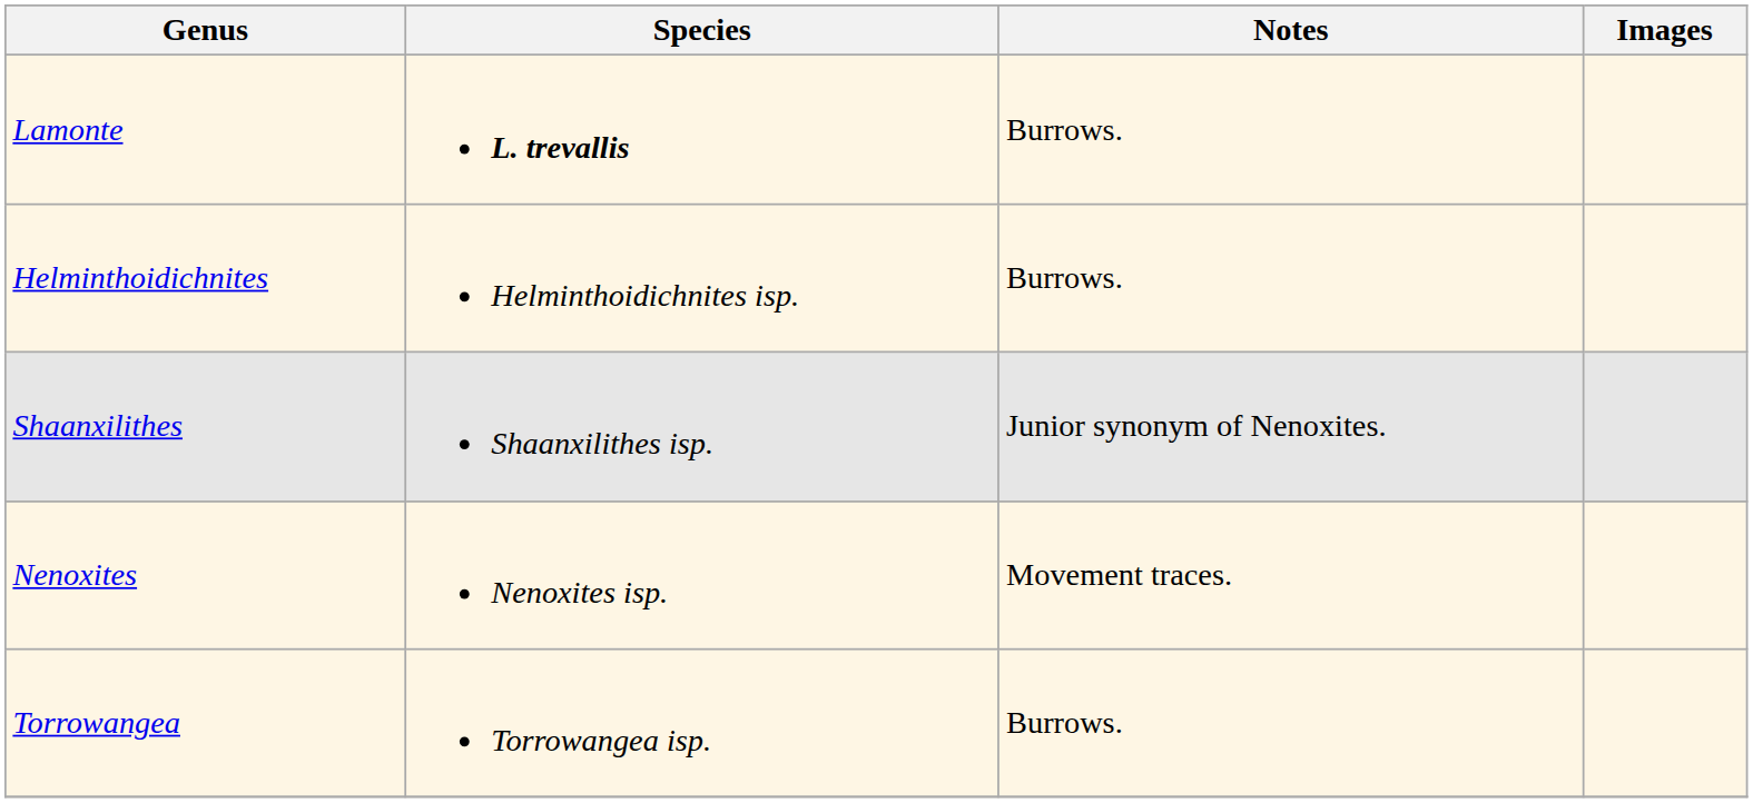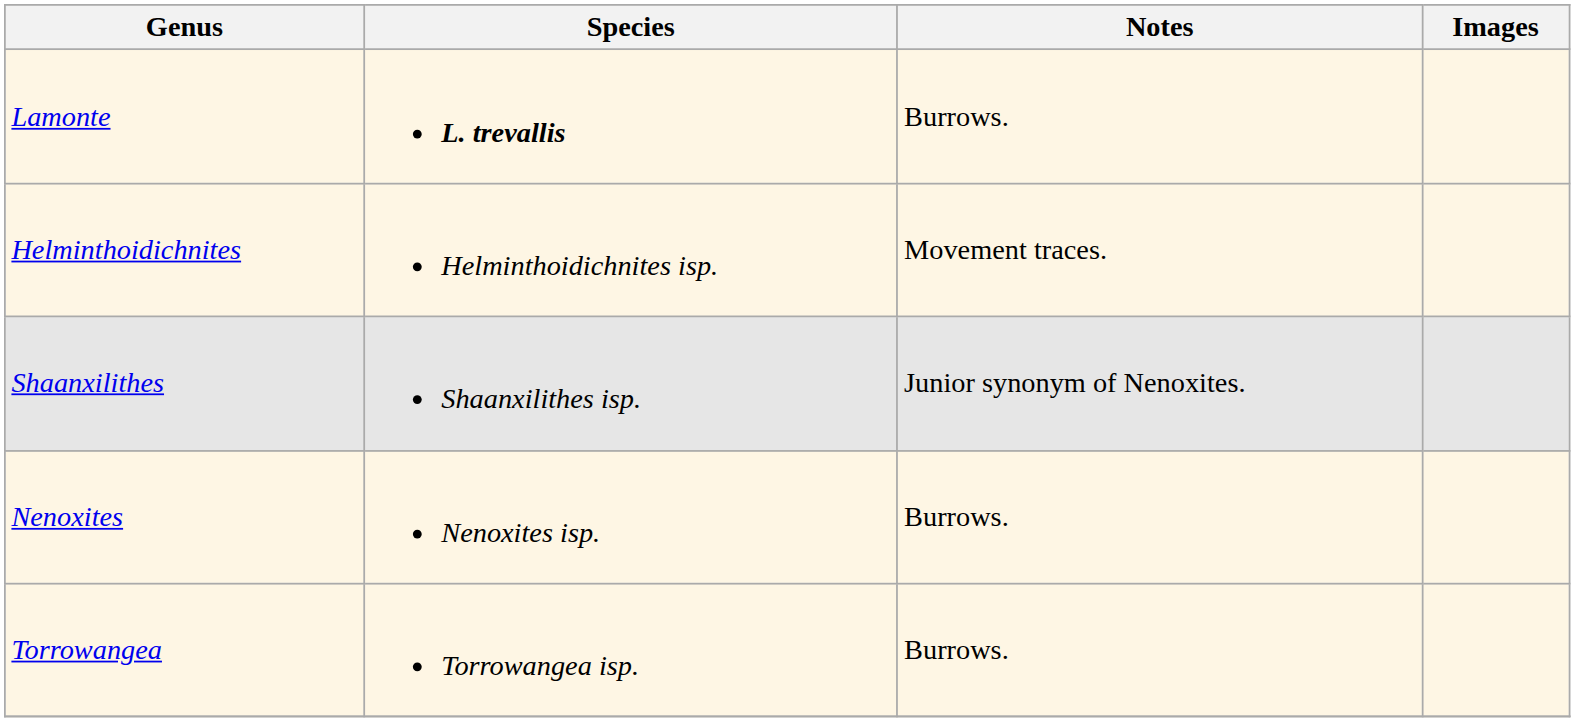Helminthoidichnites | Notes: Burrows. -> Movement traces.
Nenoxites | Notes: Movement traces. -> Burrows.
